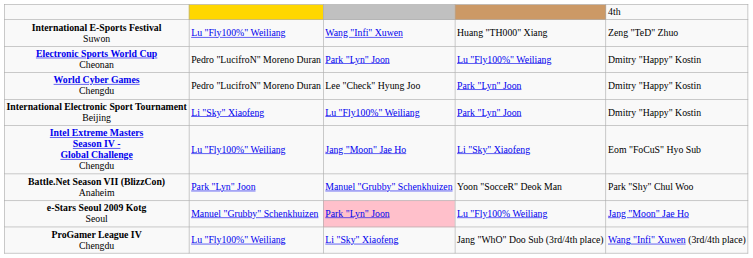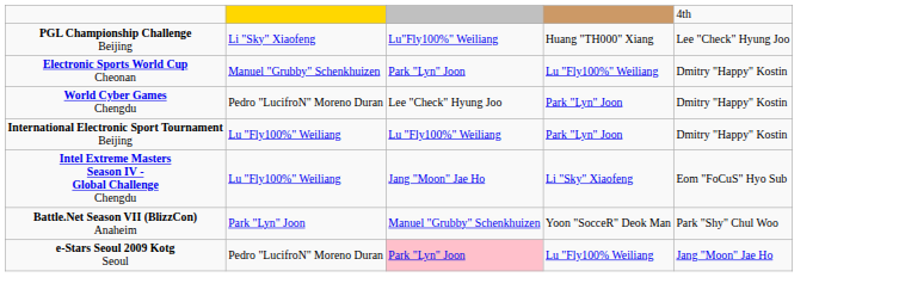- row: International E-Sports Festival Suwon | Lu "Fly100%" Weiliang | Wang "Infi" Xuwen | Huang "TH000" Xiang | Zeng "TeD" Zhuo
+ row: PGL Championship Challenge Beijing | Li "Sky" Xiaofeng | Lu"Fly100%" Weiliang | Huang "TH000" Xiang | Lee "Check" Hyung Joo
Electronic Sports World Cup Cheonan | column 2: Pedro "LucifroN" Moreno Duran -> Manuel "Grubby" Schenkhuizen
International Electronic Sport Tournament Beijing | column 2: Li "Sky" Xiaofeng -> Lu "Fly100%" Weiliang
e-Stars Seoul 2009 Kotg Seoul | column 2: Manuel "Grubby" Schenkhuizen -> Pedro "LucifroN" Moreno Duran
- row: ProGamer League IV Chengdu | Lu "Fly100%" Weiliang | Li "Sky" Xiaofeng | Jang "WhO" Doo Sub (3rd/4th place) | Wang "Infi" Xuwen (3rd/4th place)
